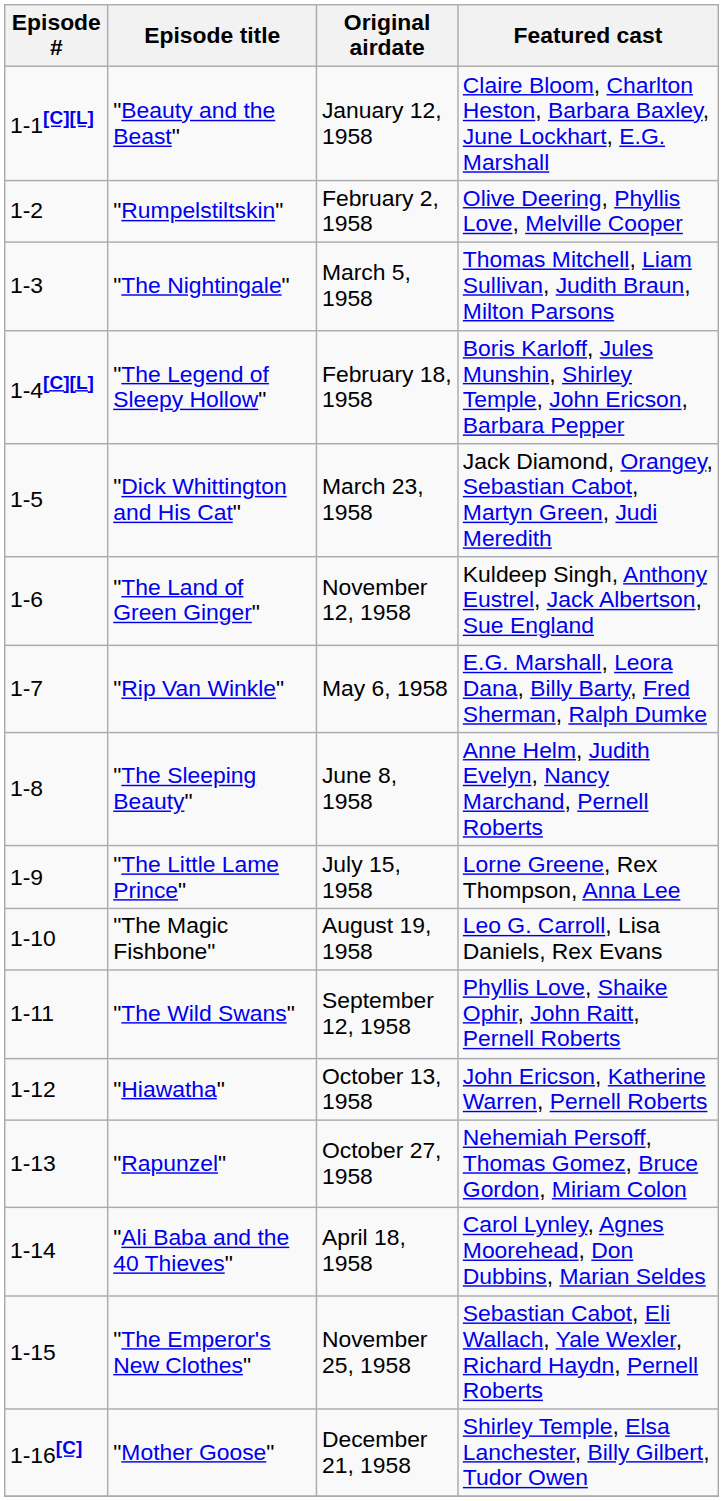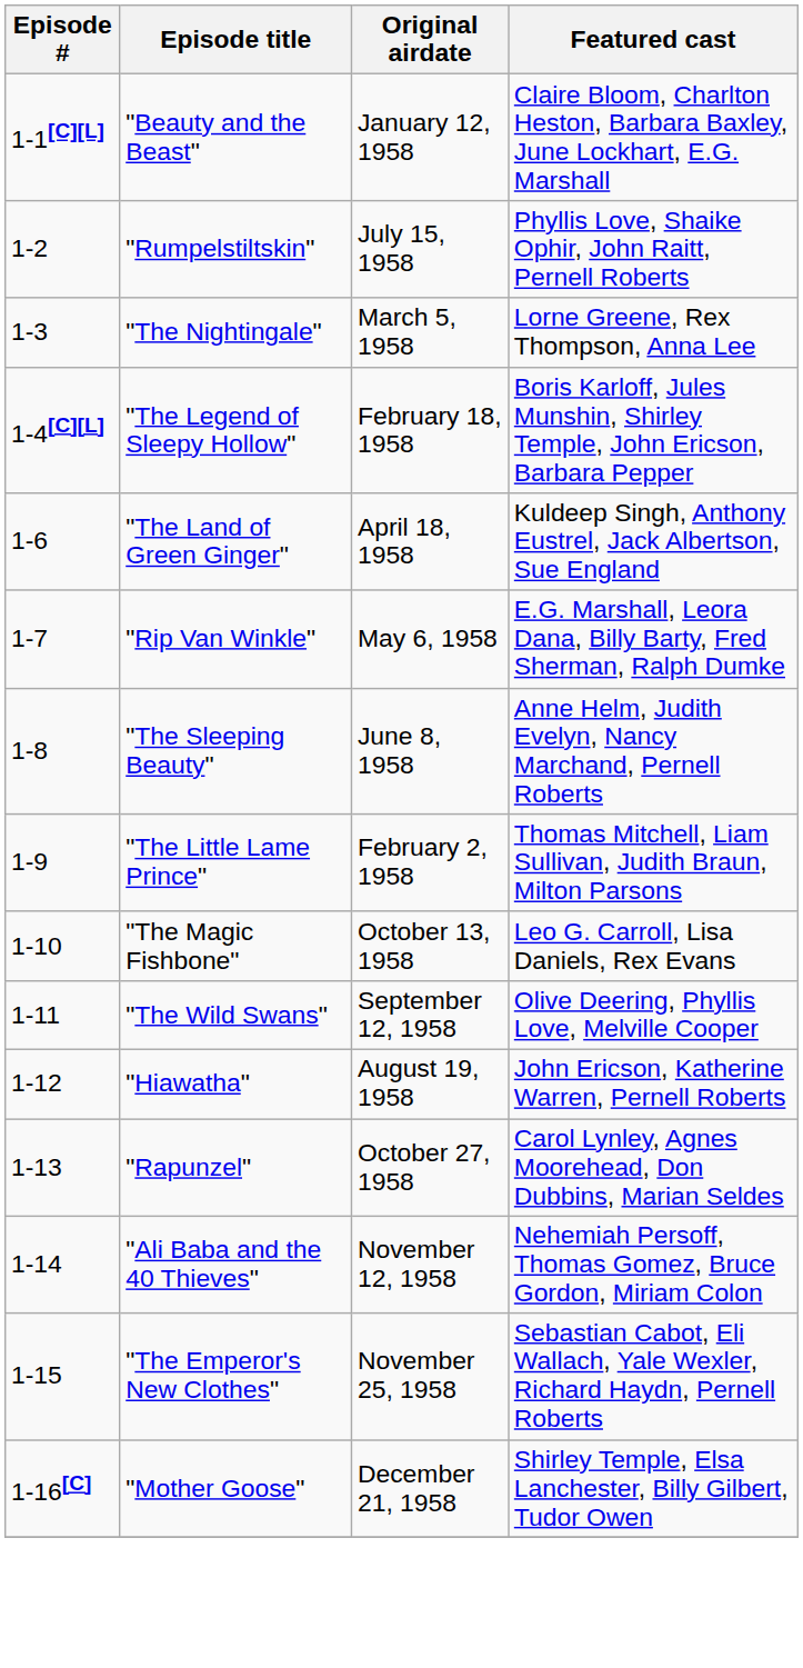"Rumpelstiltskin" | Original airdate: February 2, 1958 -> July 15, 1958
"Rumpelstiltskin" | Featured cast: Olive Deering, Phyllis Love, Melville Cooper -> Phyllis Love, Shaike Ophir, John Raitt, Pernell Roberts
"The Nightingale" | Featured cast: Thomas Mitchell, Liam Sullivan, Judith Braun, Milton Parsons -> Lorne Greene, Rex Thompson, Anna Lee
- row: 1-5 | "Dick Whittington and His Cat" | March 23, 1958 | Jack Diamond, Orangey, Sebastian Cabot, Martyn Green, Judi Meredith
"The Land of Green Ginger" | Original airdate: November 12, 1958 -> April 18, 1958
"The Little Lame Prince" | Original airdate: July 15, 1958 -> February 2, 1958
"The Little Lame Prince" | Featured cast: Lorne Greene, Rex Thompson, Anna Lee -> Thomas Mitchell, Liam Sullivan, Judith Braun, Milton Parsons
"The Magic Fishbone" | Original airdate: August 19, 1958 -> October 13, 1958
"The Wild Swans" | Featured cast: Phyllis Love, Shaike Ophir, John Raitt, Pernell Roberts -> Olive Deering, Phyllis Love, Melville Cooper
"Hiawatha" | Original airdate: October 13, 1958 -> August 19, 1958
"Rapunzel" | Featured cast: Nehemiah Persoff, Thomas Gomez, Bruce Gordon, Miriam Colon -> Carol Lynley, Agnes Moorehead, Don Dubbins, Marian Seldes
"Ali Baba and the 40 Thieves" | Original airdate: April 18, 1958 -> November 12, 1958
"Ali Baba and the 40 Thieves" | Featured cast: Carol Lynley, Agnes Moorehead, Don Dubbins, Marian Seldes -> Nehemiah Persoff, Thomas Gomez, Bruce Gordon, Miriam Colon
